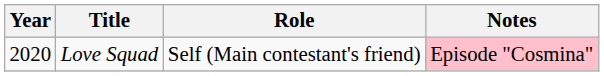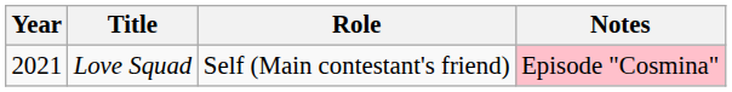Love Squad | Year: 2020 -> 2021
